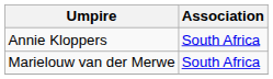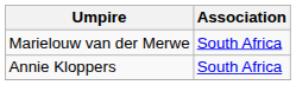rows swapped: Annie Kloppers <-> Marielouw van der Merwe
